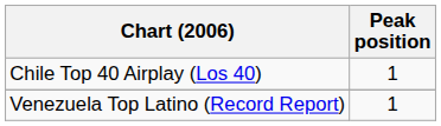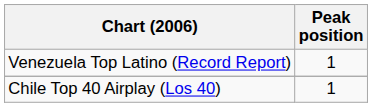rows swapped: Chile Top 40 Airplay (Los 40) <-> Venezuela Top Latino (Record Report)
